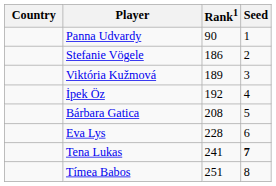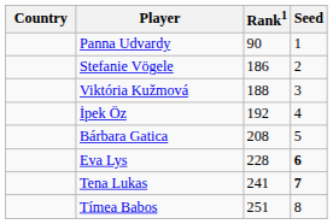Viktória Kužmová | Rank1: 189 -> 188
Eva Lys | Seed: normal -> bold
